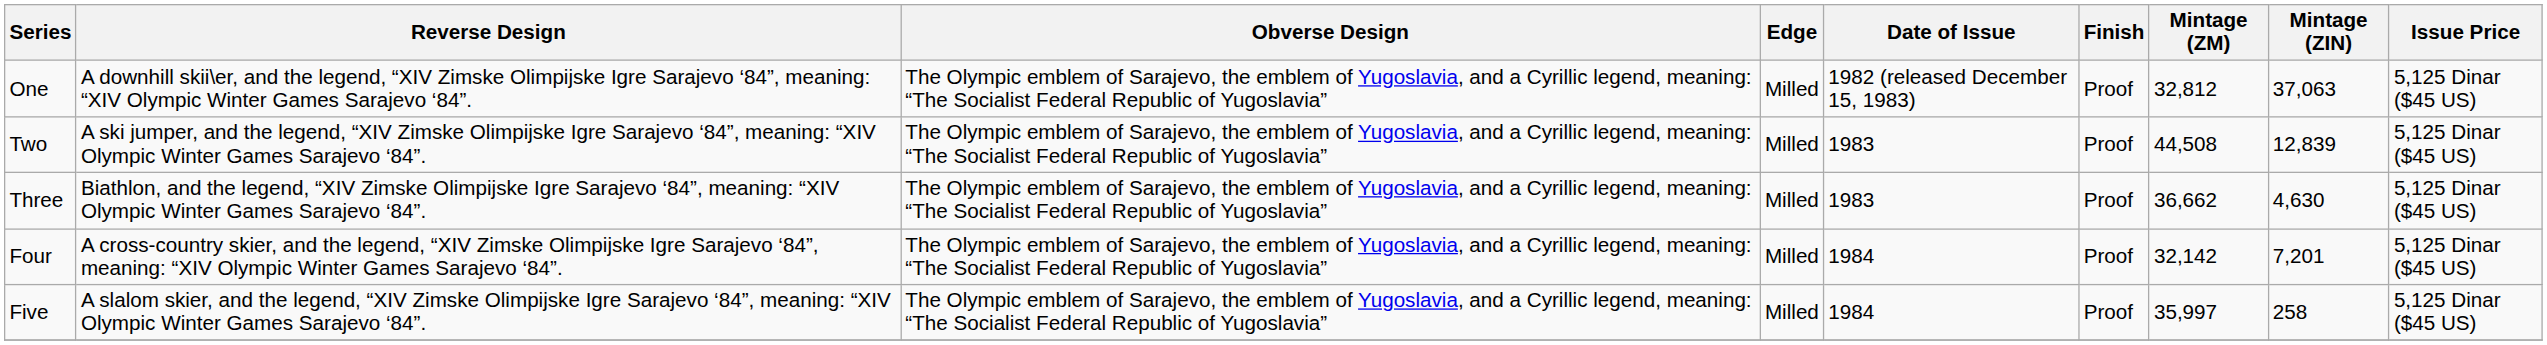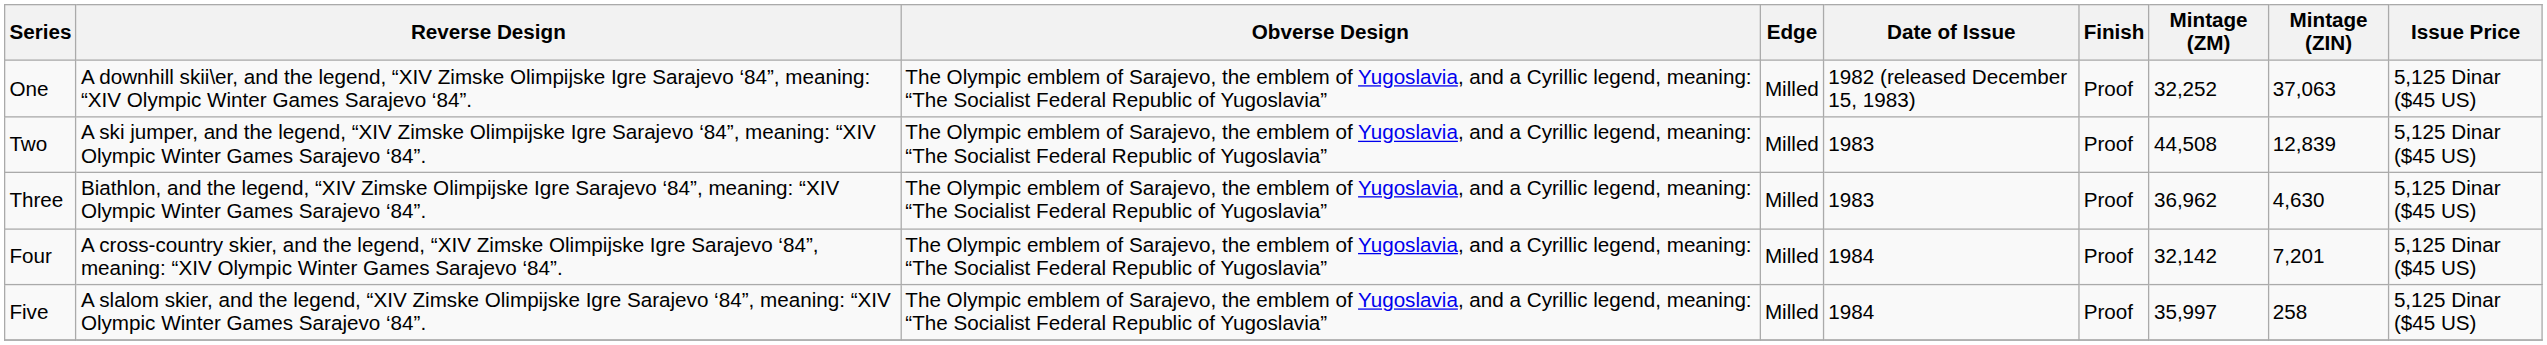One | Mintage (ZM): 32,812 -> 32,252
Three | Mintage (ZM): 36,662 -> 36,962
